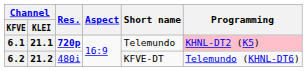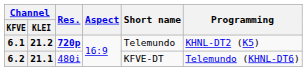6.1 | Channel / KLEI: 21.1 -> 21.2
6.1 | Programming: pink background -> no background
6.2 | Channel / KLEI: 21.2 -> 21.1
